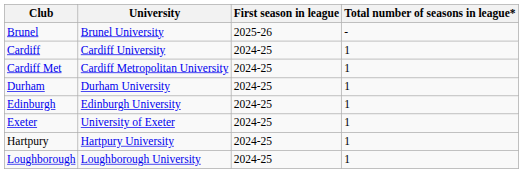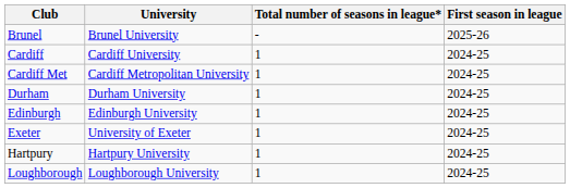columns swapped: First season in league <-> Total number of seasons in league*
